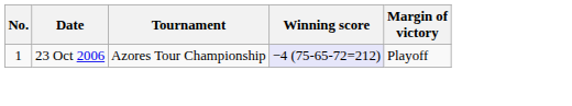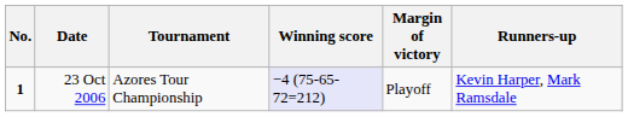+ column: Runners-up | Kevin Harper, Mark Ramsdale
23 Oct 2006 | No.: normal -> bold
